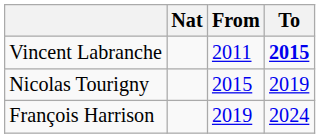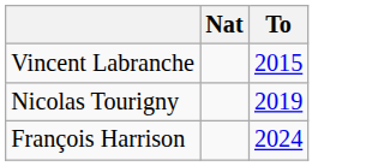- column: From | 2011 | 2015 | 2019
Vincent Labranche | To: bold -> normal
